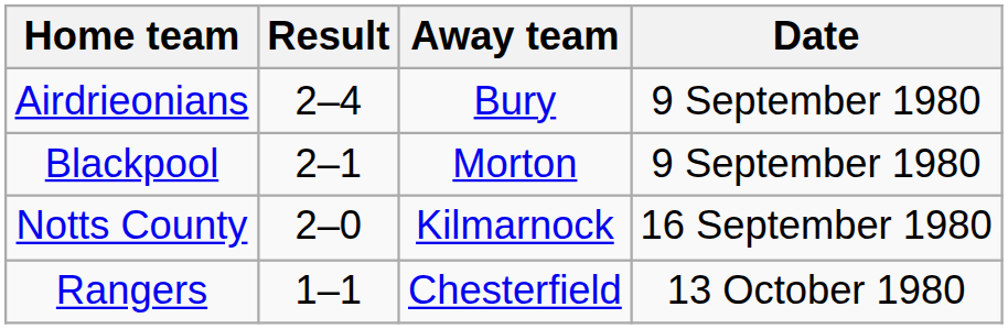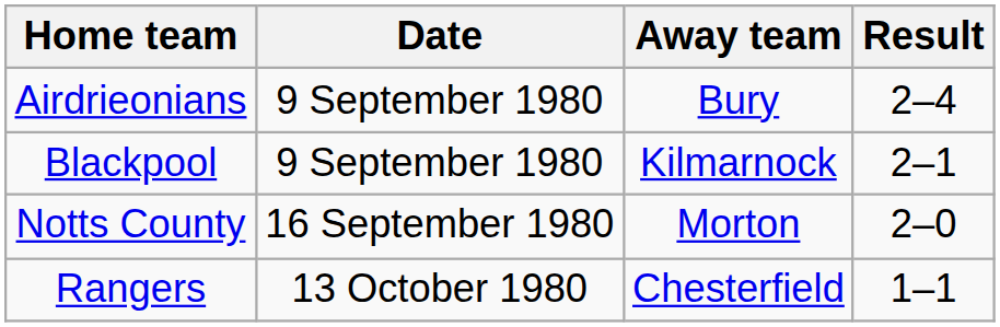columns swapped: Result <-> Date
Blackpool | Away team: Morton -> Kilmarnock
Notts County | Away team: Kilmarnock -> Morton
